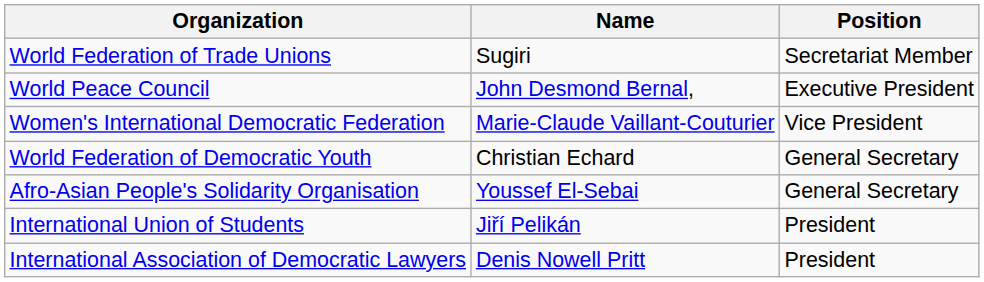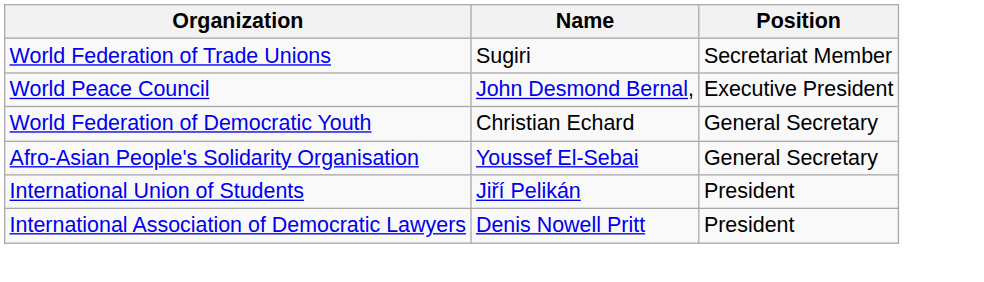- row: Women's International Democratic Federation | Marie-Claude Vaillant-Couturier | Vice President
